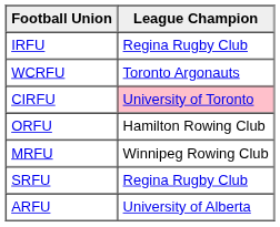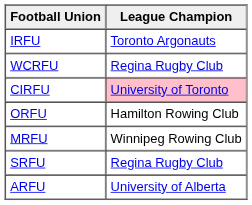IRFU | League Champion: Regina Rugby Club -> Toronto Argonauts
WCRFU | League Champion: Toronto Argonauts -> Regina Rugby Club
